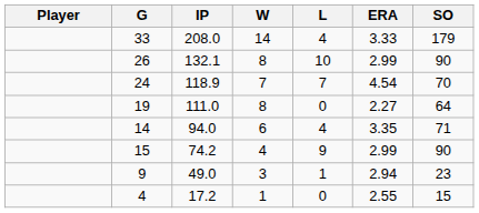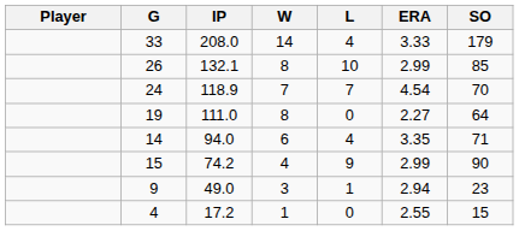26 | SO: 90 -> 85
